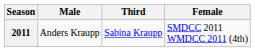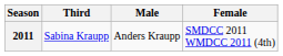columns swapped: Male <-> Third
